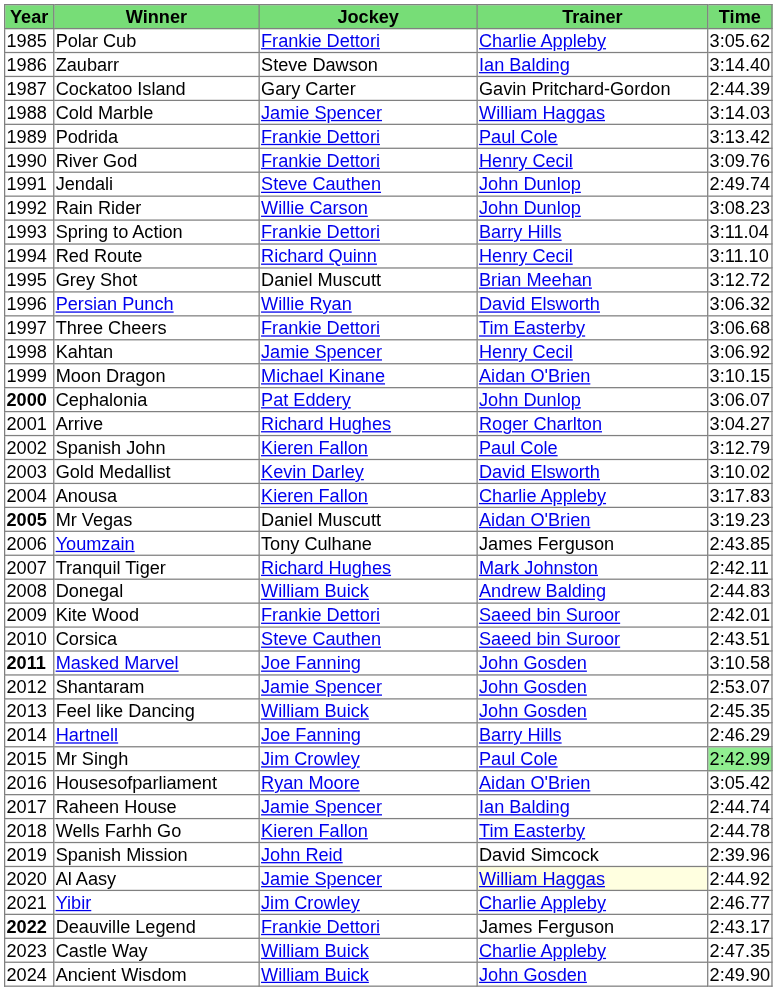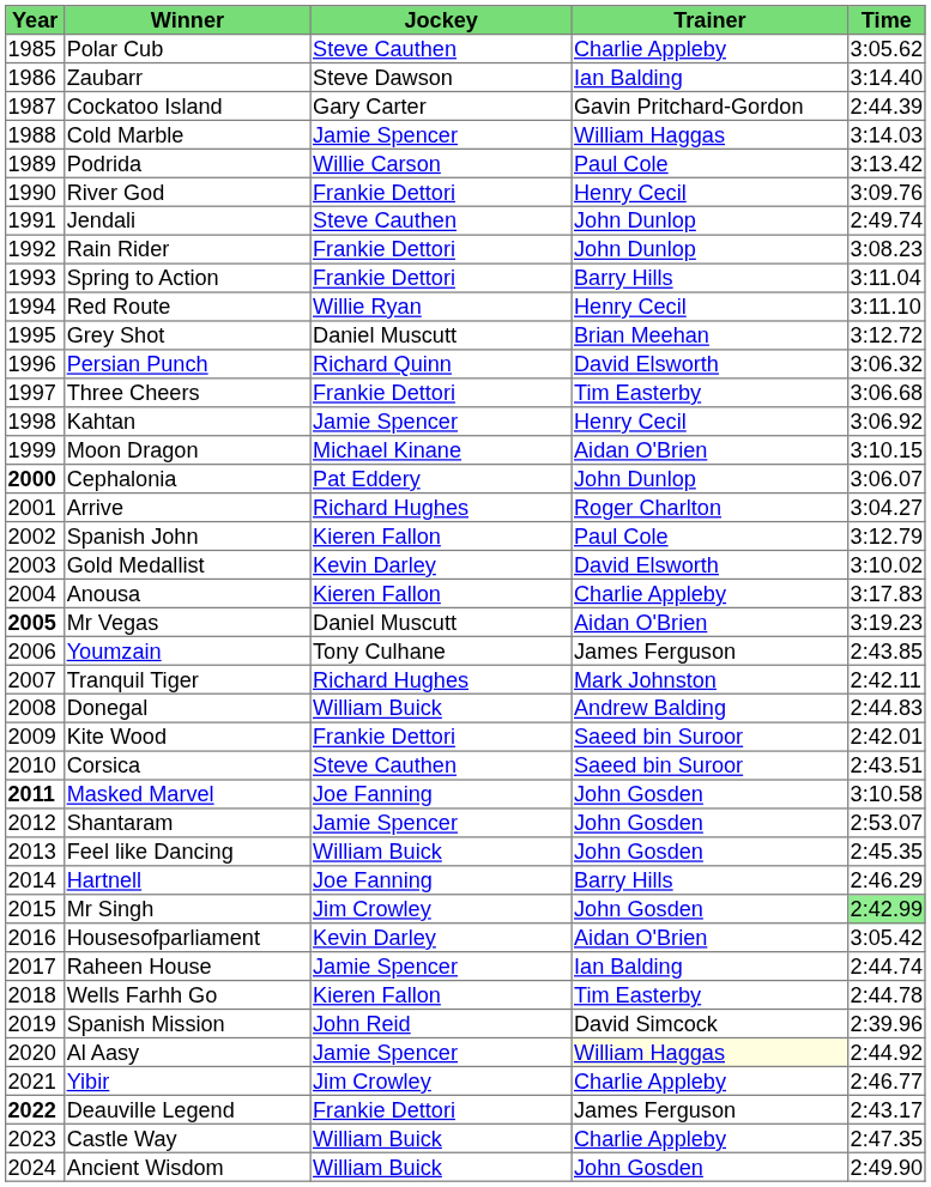Polar Cub | Jockey: Frankie Dettori -> Steve Cauthen
Podrida | Jockey: Frankie Dettori -> Willie Carson
Rain Rider | Jockey: Willie Carson -> Frankie Dettori
Red Route | Jockey: Richard Quinn -> Willie Ryan
Persian Punch | Jockey: Willie Ryan -> Richard Quinn
Mr Singh | Trainer: Paul Cole -> John Gosden
Housesofparliament | Jockey: Ryan Moore -> Kevin Darley
